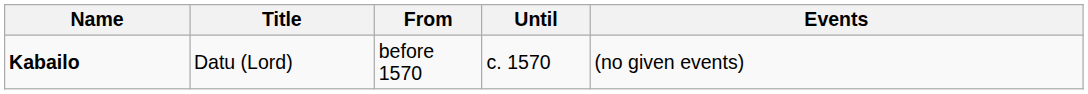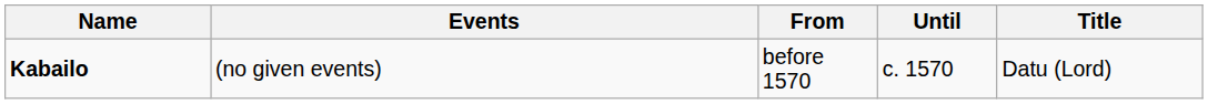columns swapped: Title <-> Events
